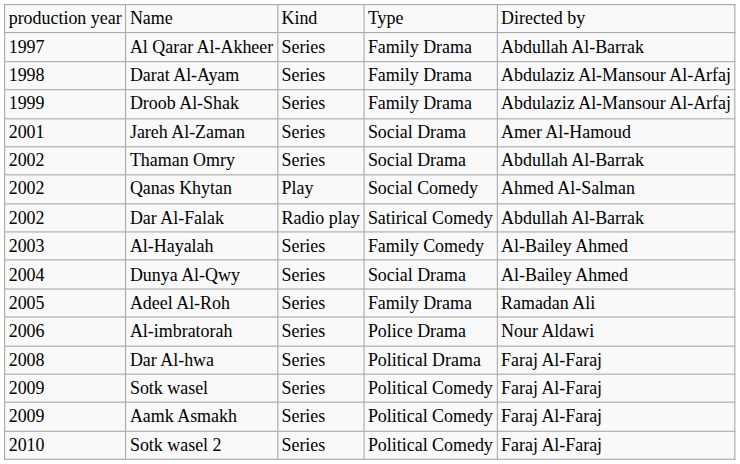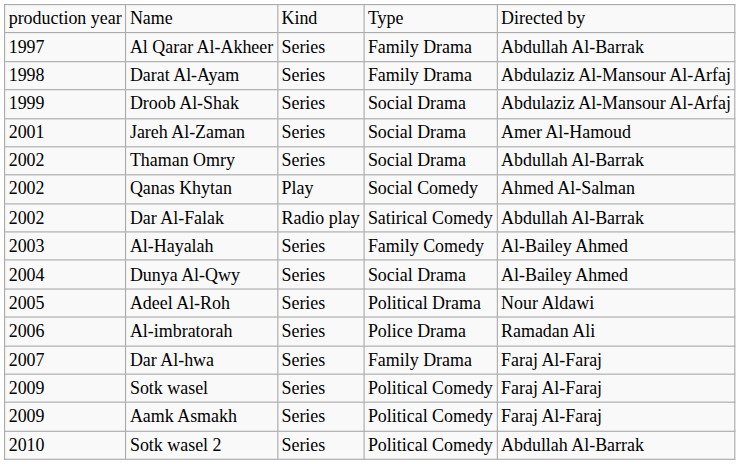Droob Al-Shak | column 4: Family Drama -> Social Drama
Adeel Al-Roh | column 4: Family Drama -> Political Drama
Adeel Al-Roh | column 5: Ramadan Ali -> Nour Aldawi
Al-imbratorah | column 5: Nour Aldawi -> Ramadan Ali
Dar Al-hwa | column 1: 2008 -> 2007
Dar Al-hwa | column 4: Political Drama -> Family Drama
Sotk wasel 2 | column 5: Faraj Al-Faraj -> Abdullah Al-Barrak
